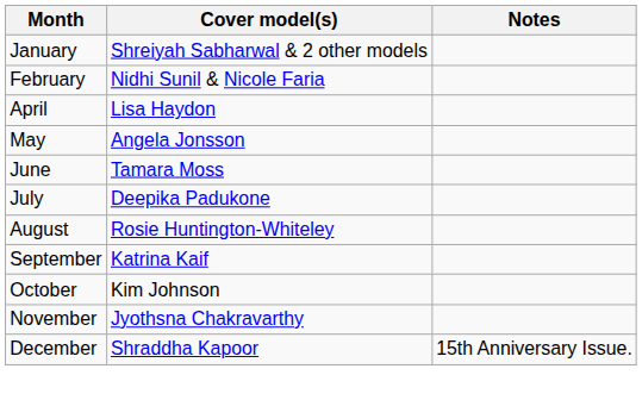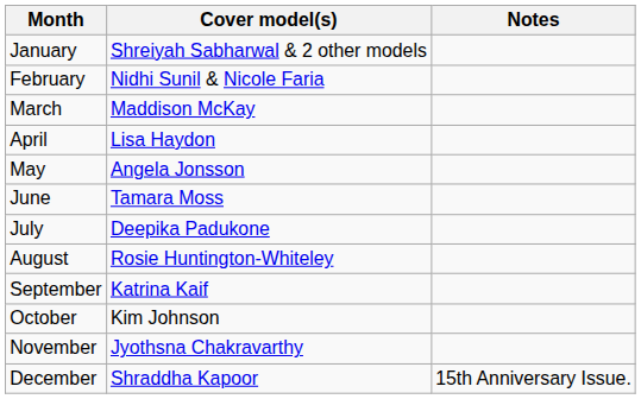+ row: March | Maddison McKay
